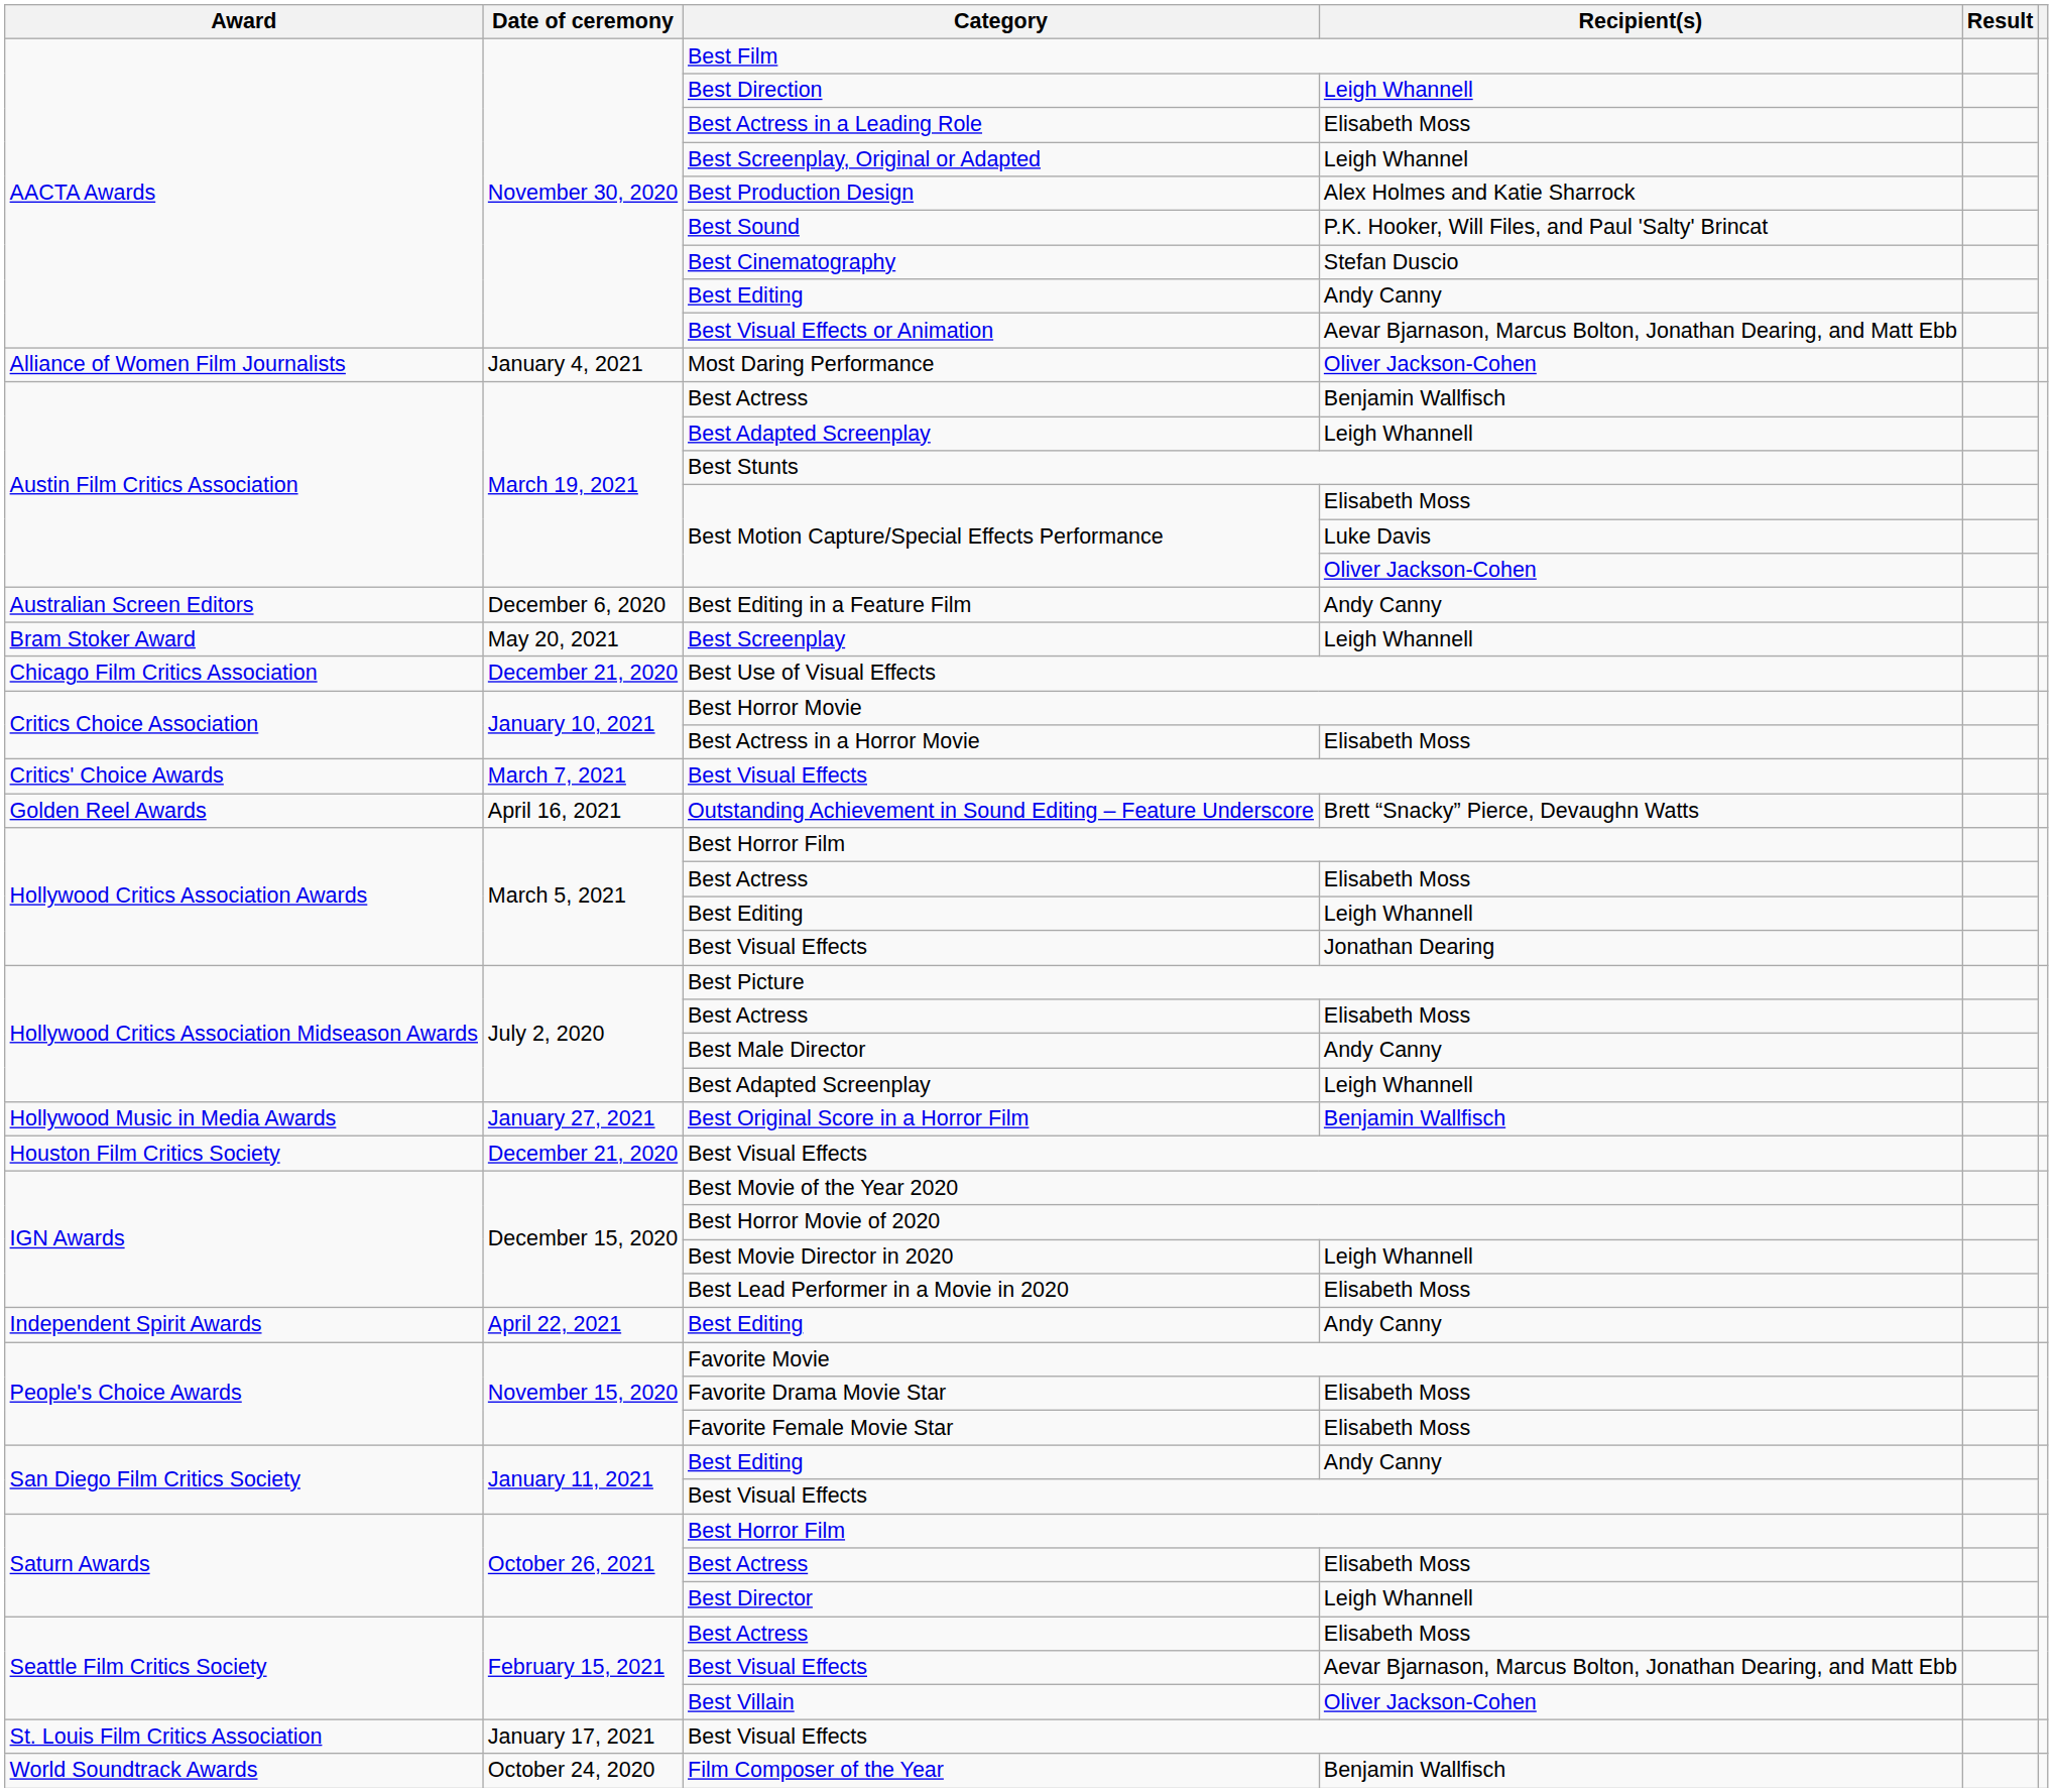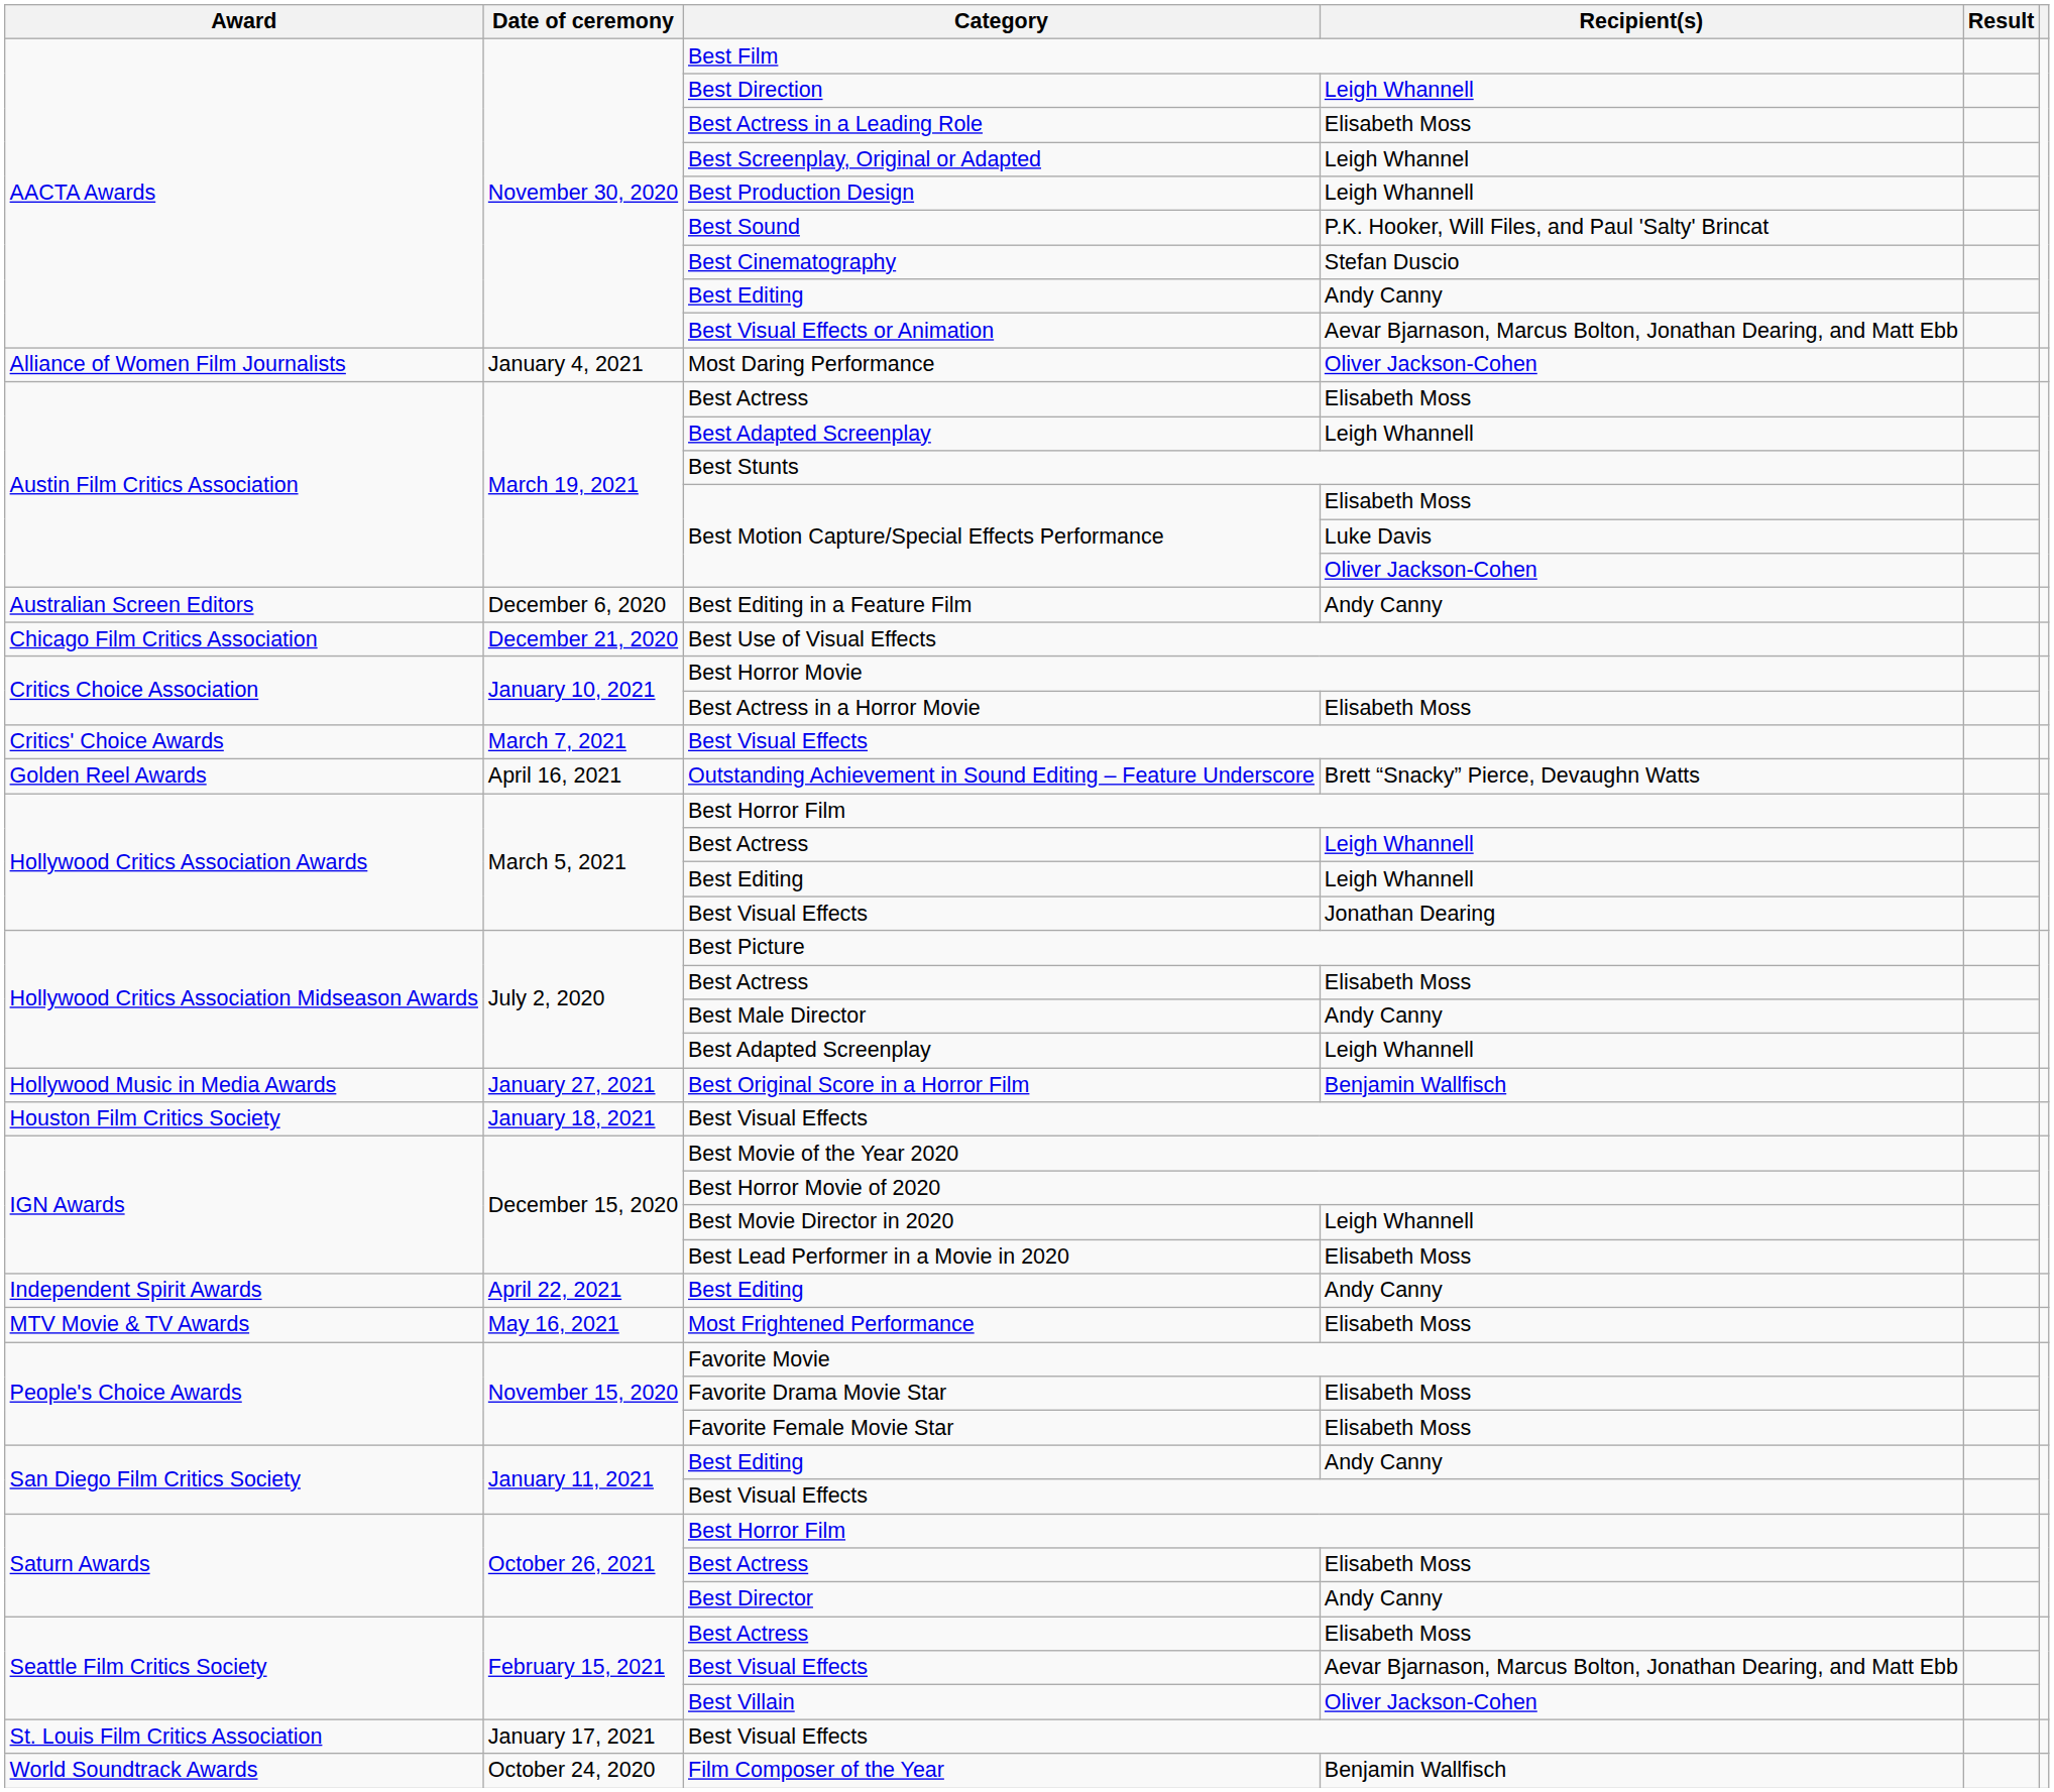Best Production Design | Recipient(s): Alex Holmes and Katie Sharrock -> Leigh Whannell
Austin Film Critics Association / Best Actress | Recipient(s): Benjamin Wallfisch -> Elisabeth Moss
- row: Bram Stoker Award | May 20, 2021 | Best Screenplay | Leigh Whannell
Hollywood Critics Association Awards / Best Actress | Recipient(s): Elisabeth Moss -> Leigh Whannell
Houston Film Critics Society / Best Visual Effects | Date of ceremony: December 21, 2020 -> January 18, 2021
+ row: MTV Movie & TV Awards | May 16, 2021 | Most Frightened Performance | Elisabeth Moss
Best Director | Recipient(s): Leigh Whannell -> Andy Canny
